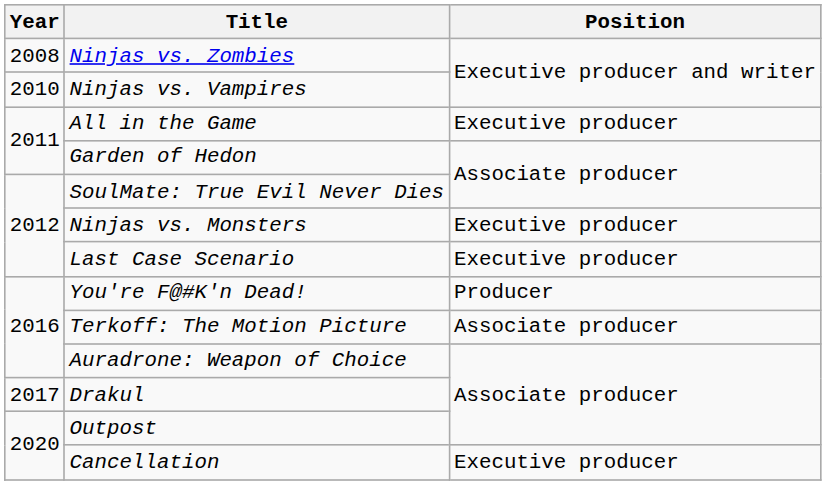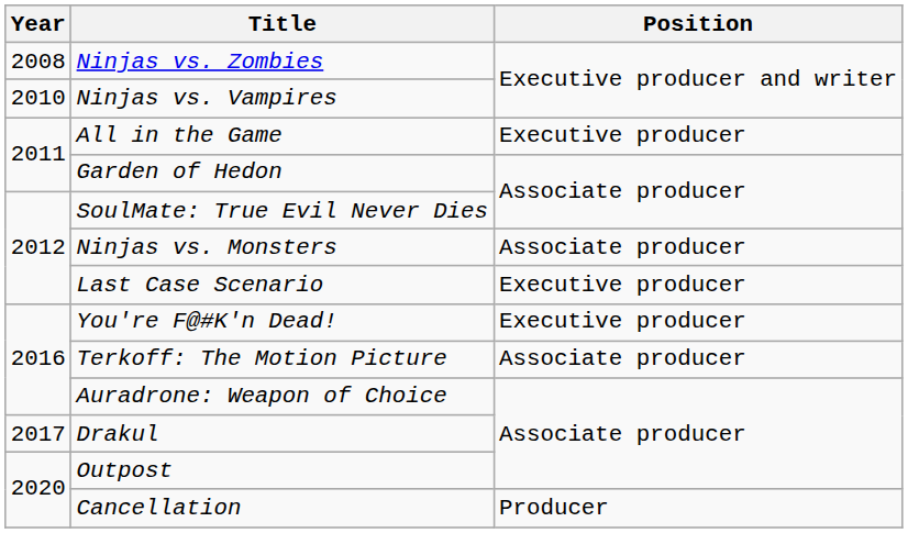Ninjas vs. Monsters | Position: Executive producer -> Associate producer
You're F@#K'n Dead! | Position: Producer -> Executive producer
Cancellation | Position: Executive producer -> Producer
